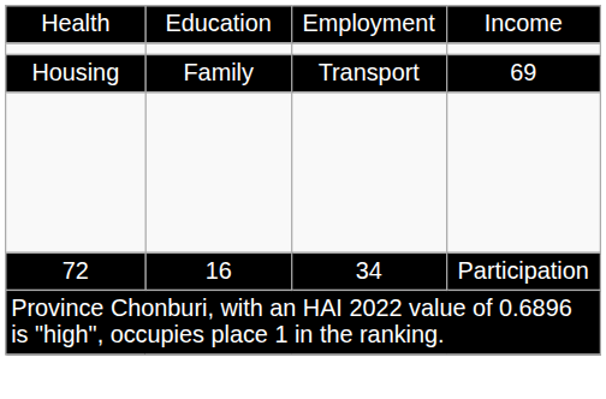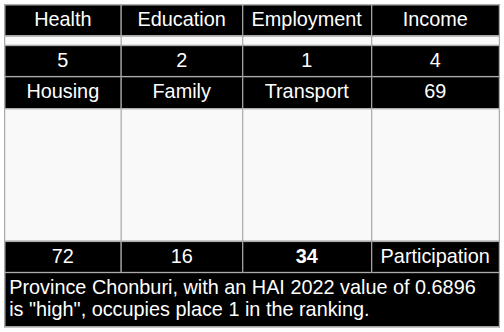+ row: 5 | 2 | 1 | 4
72 | column 3: normal -> bold
